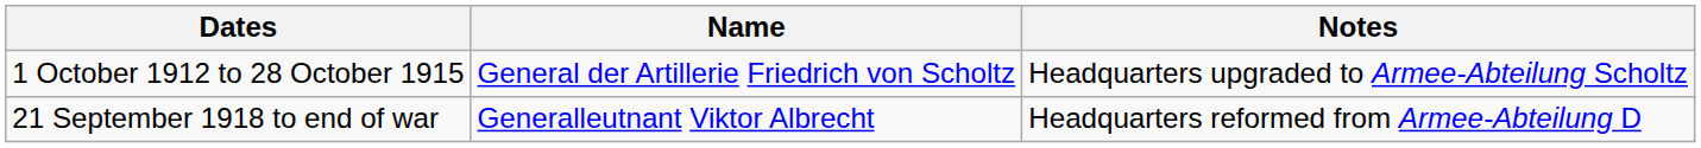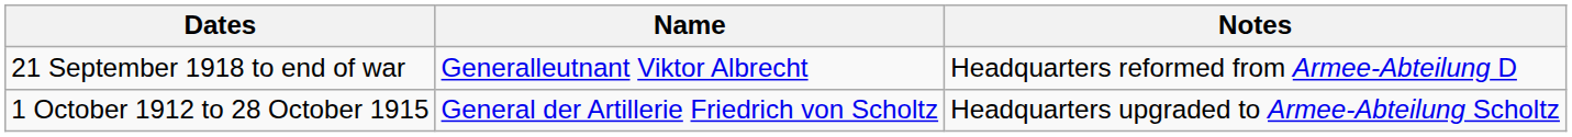rows swapped: 1 October 1912 to 28 October 1915 <-> 21 September 1918 to end of war
